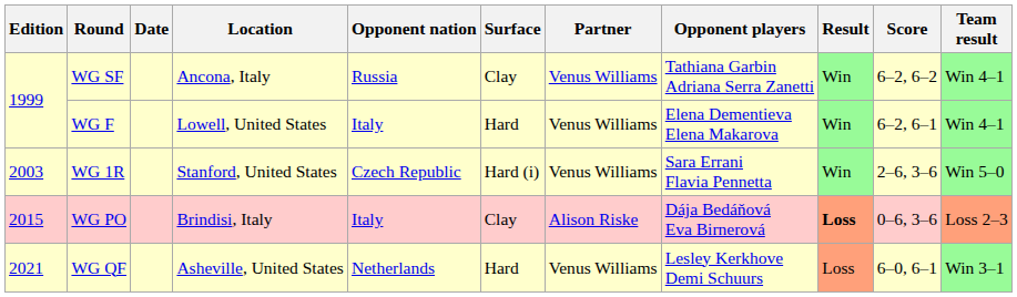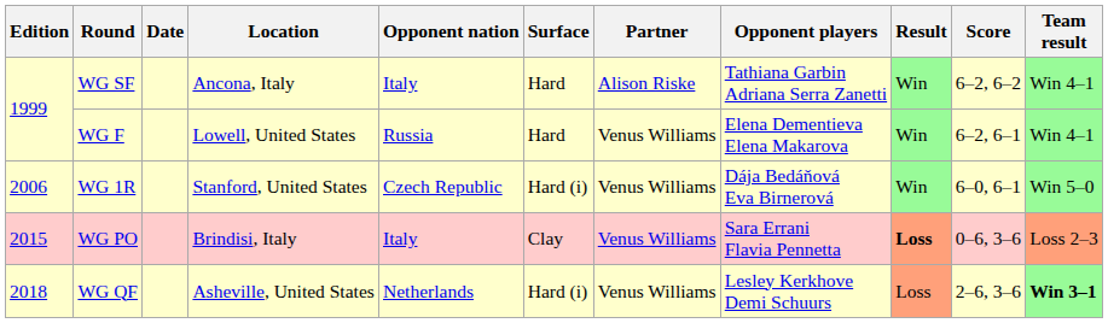WG SF | Opponent nation: Russia -> Italy
WG SF | Surface: Clay -> Hard
WG SF | Partner: Venus Williams -> Alison Riske
WG F | Opponent nation: Italy -> Russia
WG 1R | Edition: 2003 -> 2006
WG 1R | Opponent players: Sara Errani Flavia Pennetta -> Dája Bedáňová Eva Birnerová
WG 1R | Score: 2–6, 3–6 -> 6–0, 6–1
WG PO | Partner: Alison Riske -> Venus Williams
WG PO | Opponent players: Dája Bedáňová Eva Birnerová -> Sara Errani Flavia Pennetta
WG QF | Edition: 2021 -> 2018
WG QF | Surface: Hard -> Hard (i)
WG QF | Score: 6–0, 6–1 -> 2–6, 3–6
WG QF | Team result: normal -> bold
